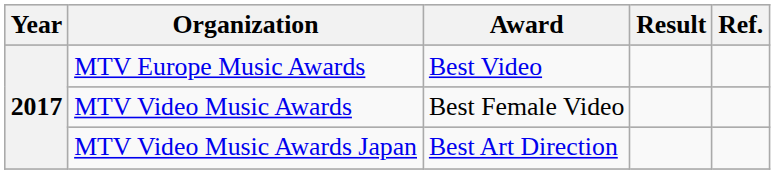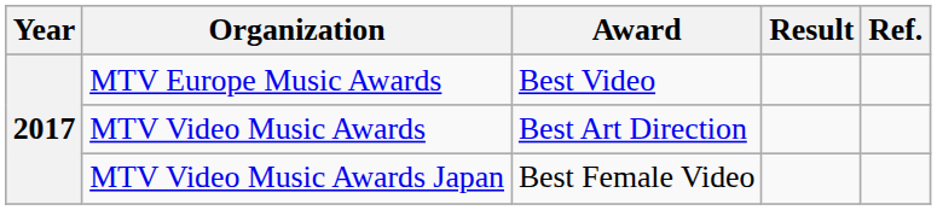MTV Video Music Awards | Award: Best Female Video -> Best Art Direction
MTV Video Music Awards Japan | Award: Best Art Direction -> Best Female Video
